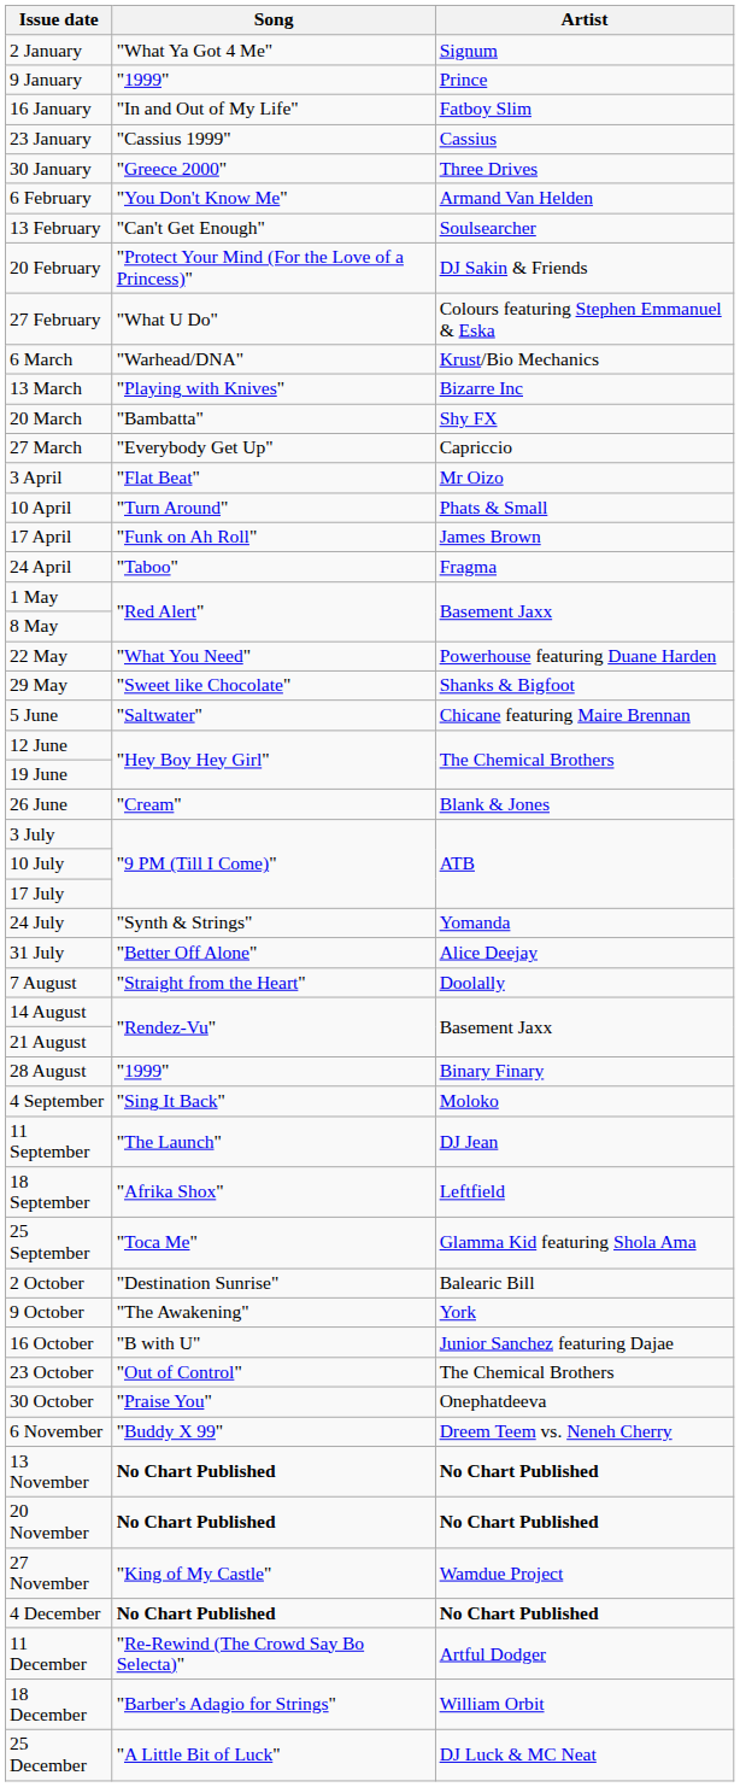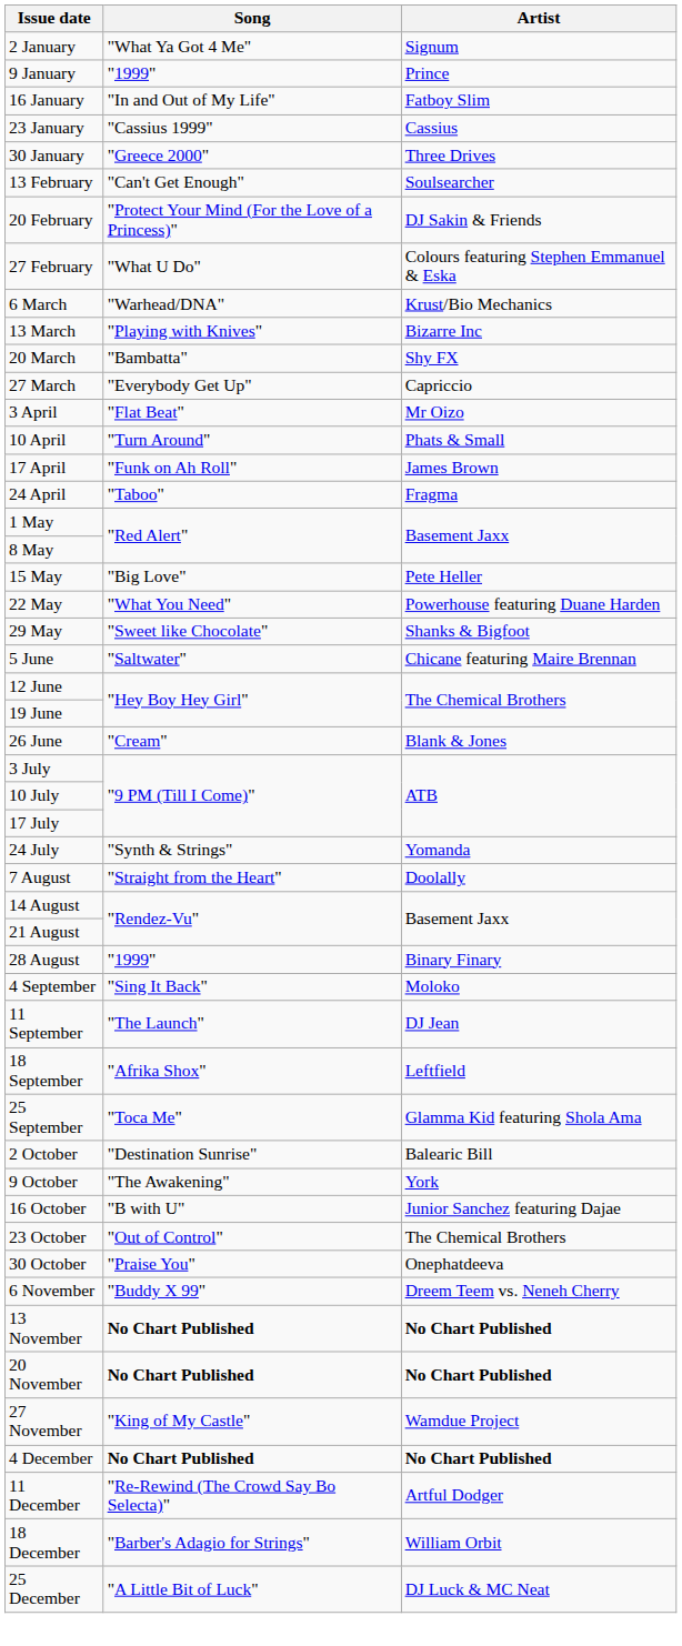- row: 6 February | "You Don't Know Me" | Armand Van Helden
+ row: 15 May | "Big Love" | Pete Heller
- row: 31 July | "Better Off Alone" | Alice Deejay
